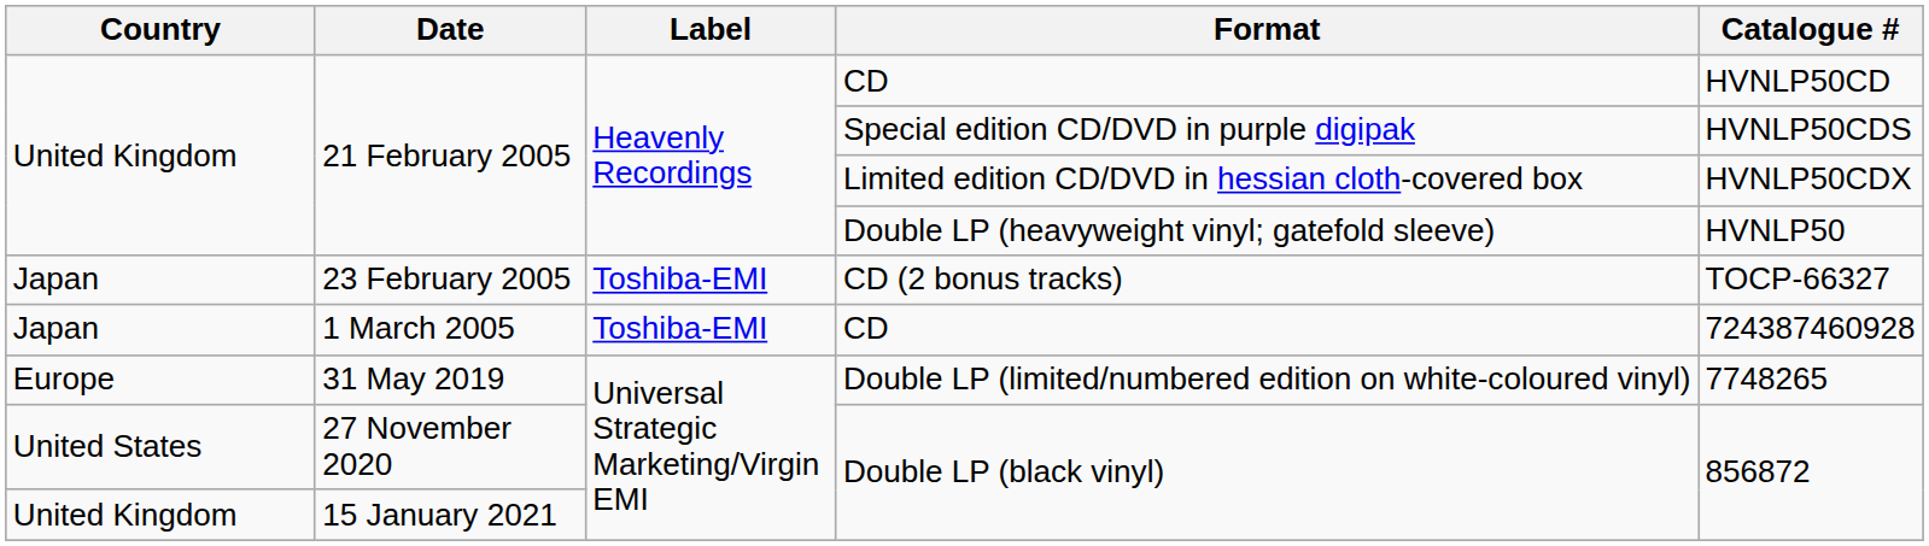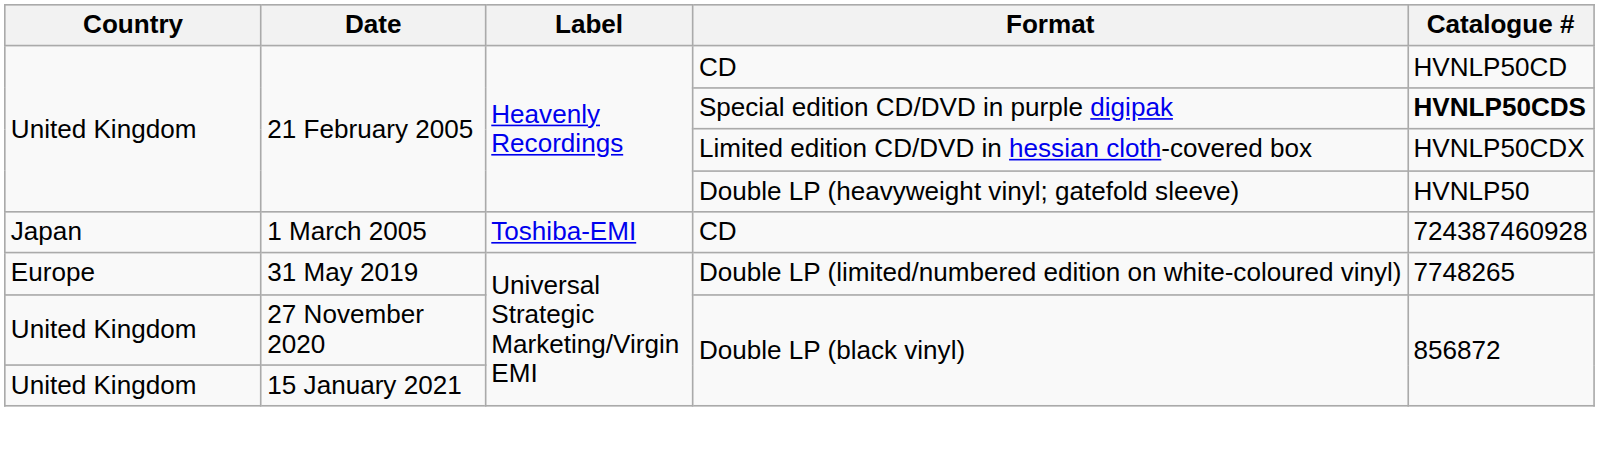Special edition CD/DVD in purple digipak | Catalogue #: normal -> bold
- row: Japan | 23 February 2005 | Toshiba-EMI | CD (2 bonus tracks) | TOCP-66327
27 November 2020 / Double LP (black vinyl) | Country: United States -> United Kingdom
